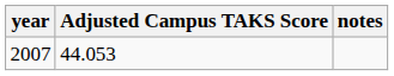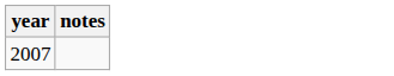- column: Adjusted Campus TAKS Score | 44.053
